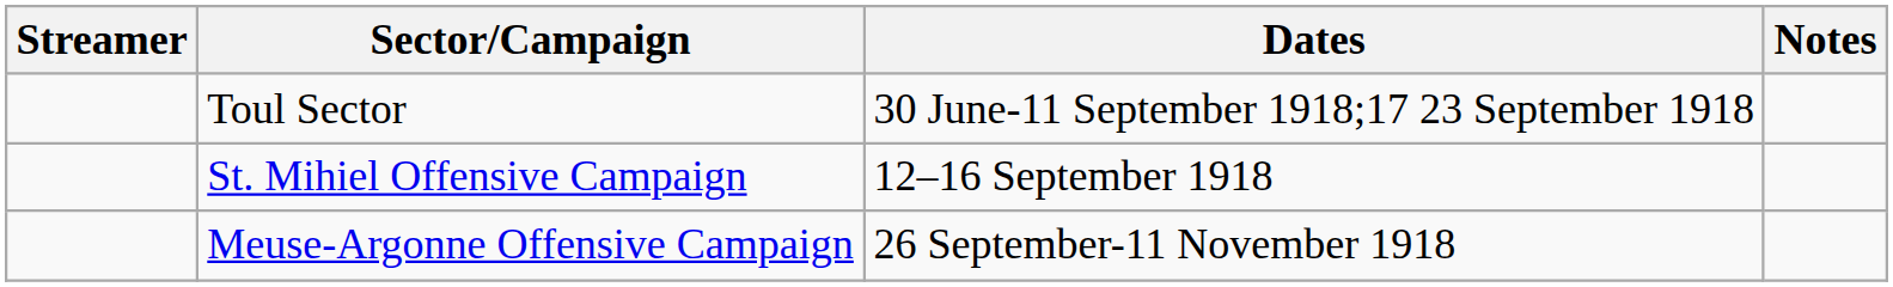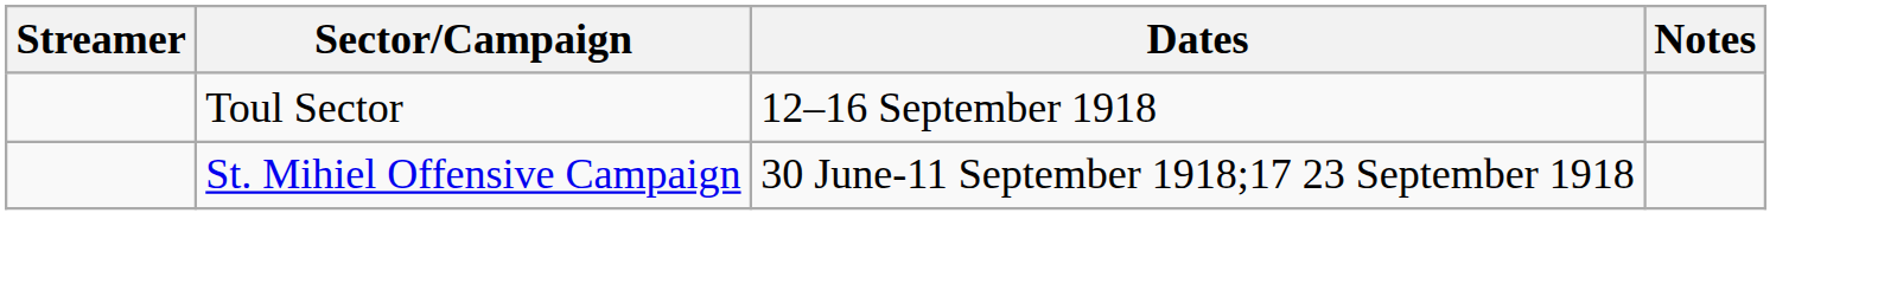Toul Sector | Dates: 30 June-11 September 1918;17 23 September 1918 -> 12–16 September 1918
St. Mihiel Offensive Campaign | Dates: 12–16 September 1918 -> 30 June-11 September 1918;17 23 September 1918
- row: Meuse-Argonne Offensive Campaign | 26 September-11 November 1918
